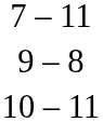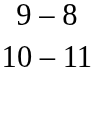- row: 7 – 11
